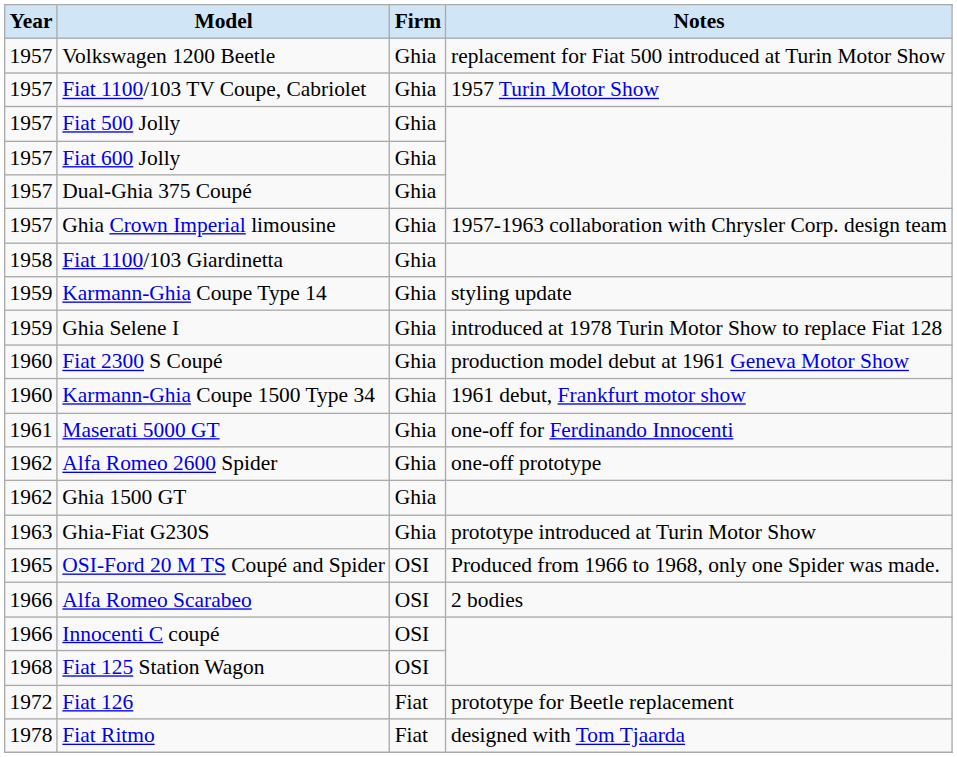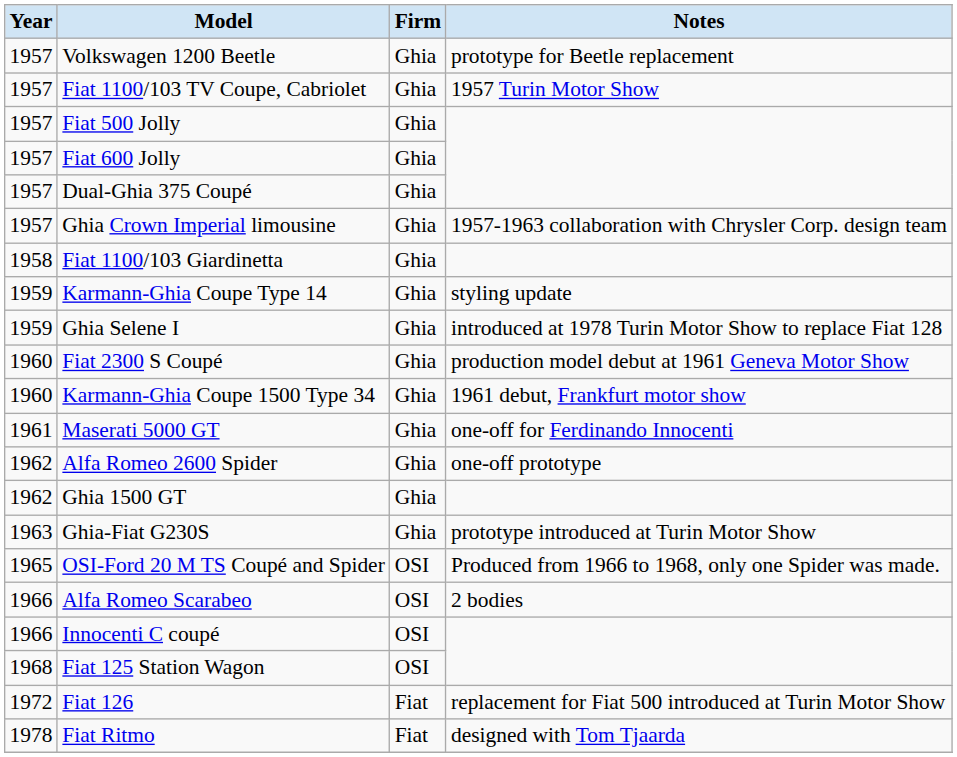Volkswagen 1200 Beetle | Notes: replacement for Fiat 500 introduced at Turin Motor Show -> prototype for Beetle replacement
Fiat 126 | Notes: prototype for Beetle replacement -> replacement for Fiat 500 introduced at Turin Motor Show
